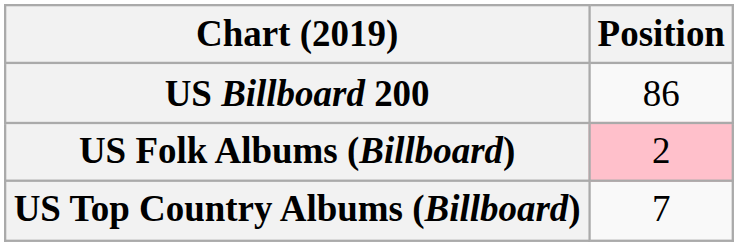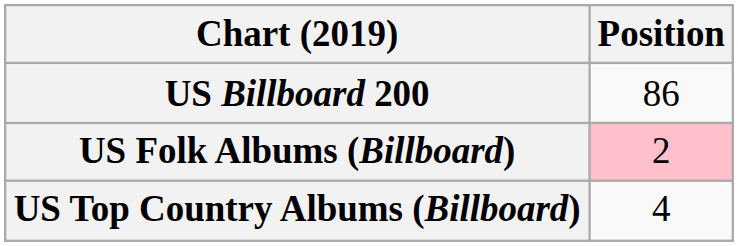US Top Country Albums (Billboard) | Position: 7 -> 4
